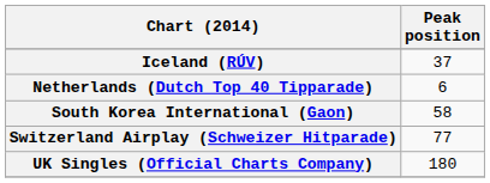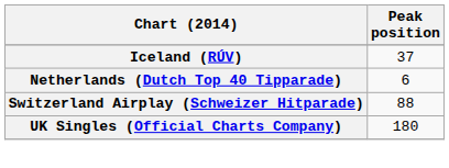- row: South Korea International (Gaon) | 58
Switzerland Airplay (Schweizer Hitparade) | Peak position: 77 -> 88
